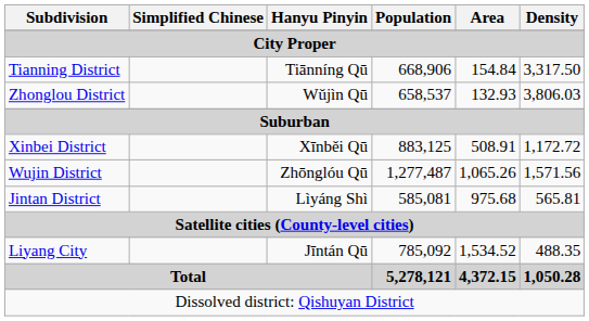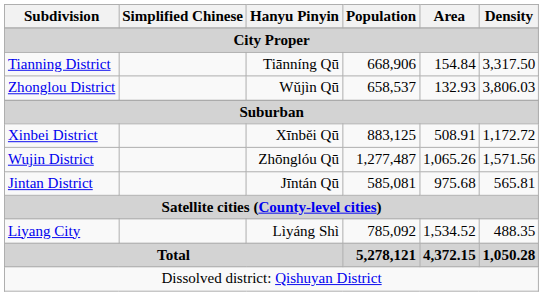Jintan District | Hanyu Pinyin: Lìyáng Shì -> Jīntán Qū
Liyang City | Hanyu Pinyin: Jīntán Qū -> Lìyáng Shì
